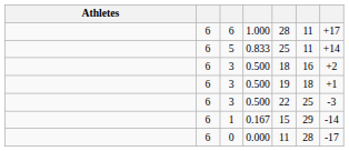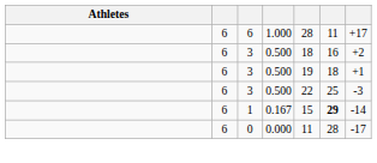- row: 6 | 5 | 0.833 | 25 | 11 | +14
1 | column 6: normal -> bold
